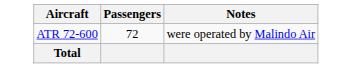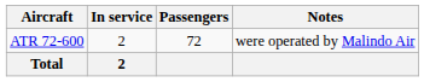+ column: In service | 2 | 2
